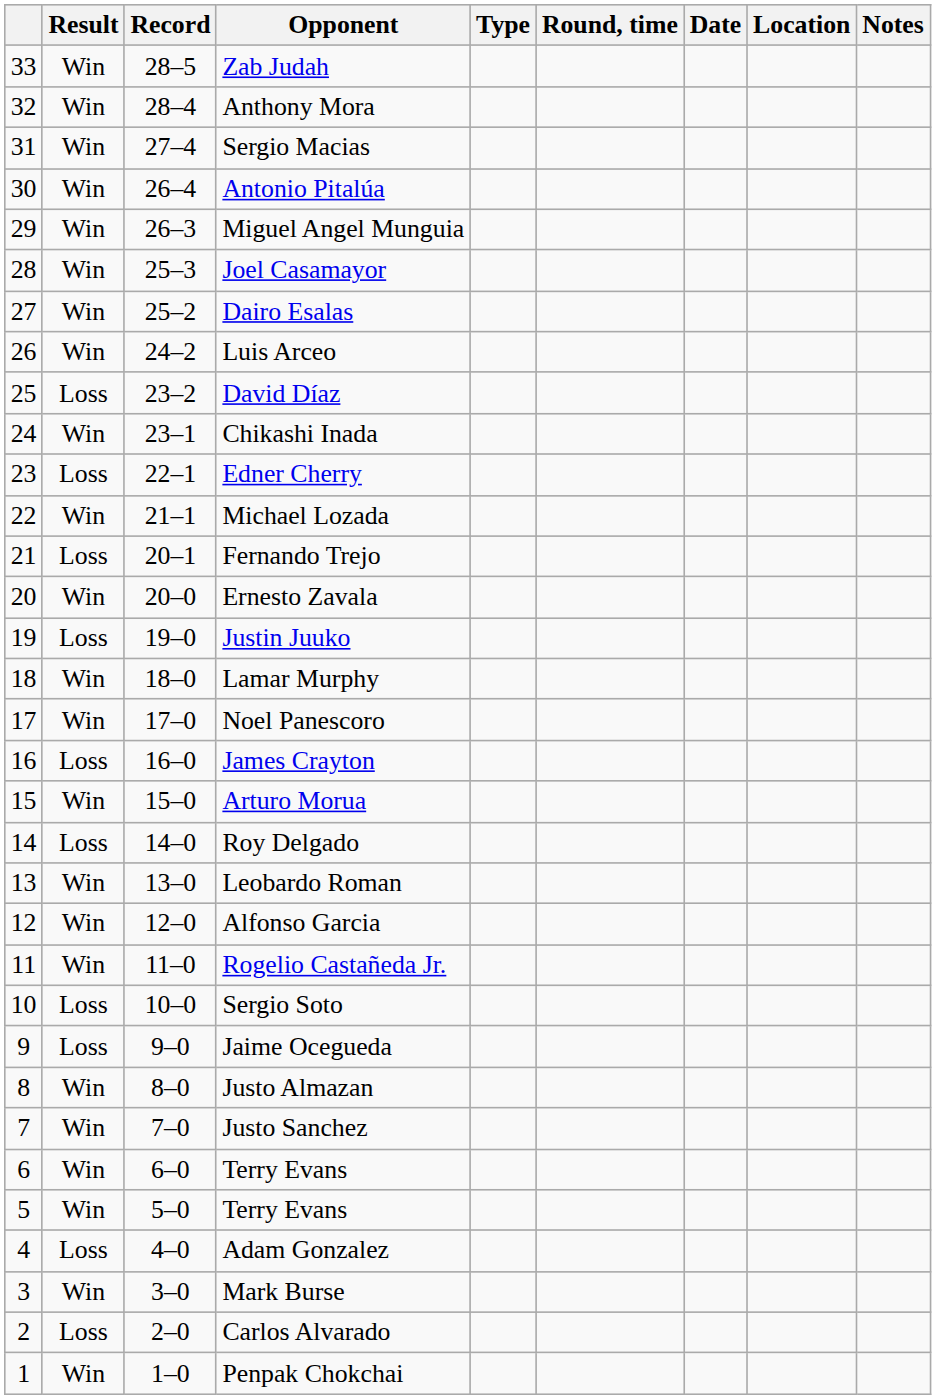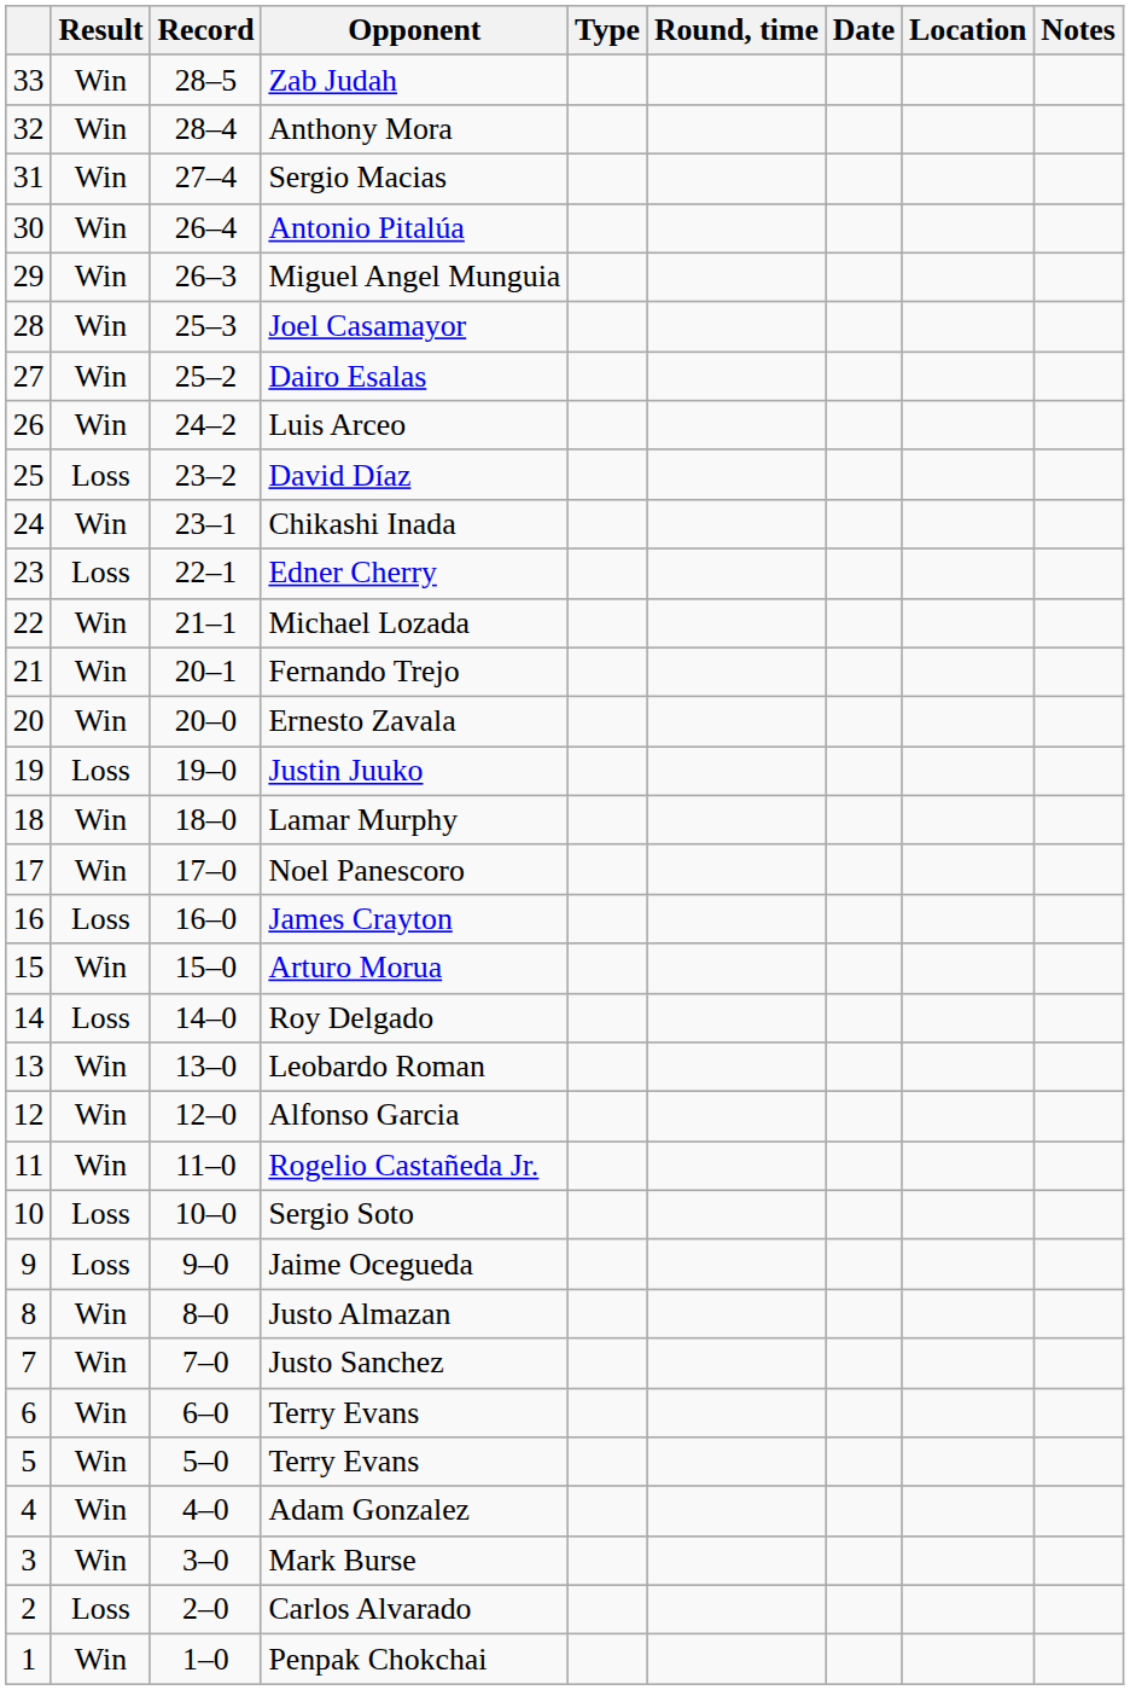Fernando Trejo | Result: Loss -> Win
Adam Gonzalez | Result: Loss -> Win
